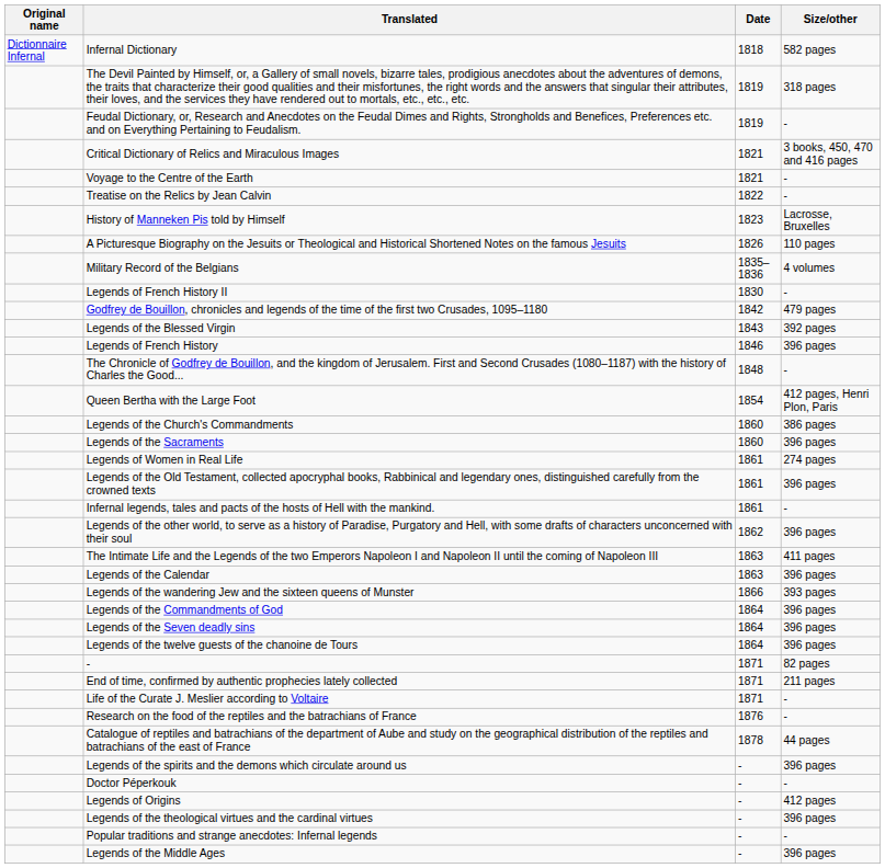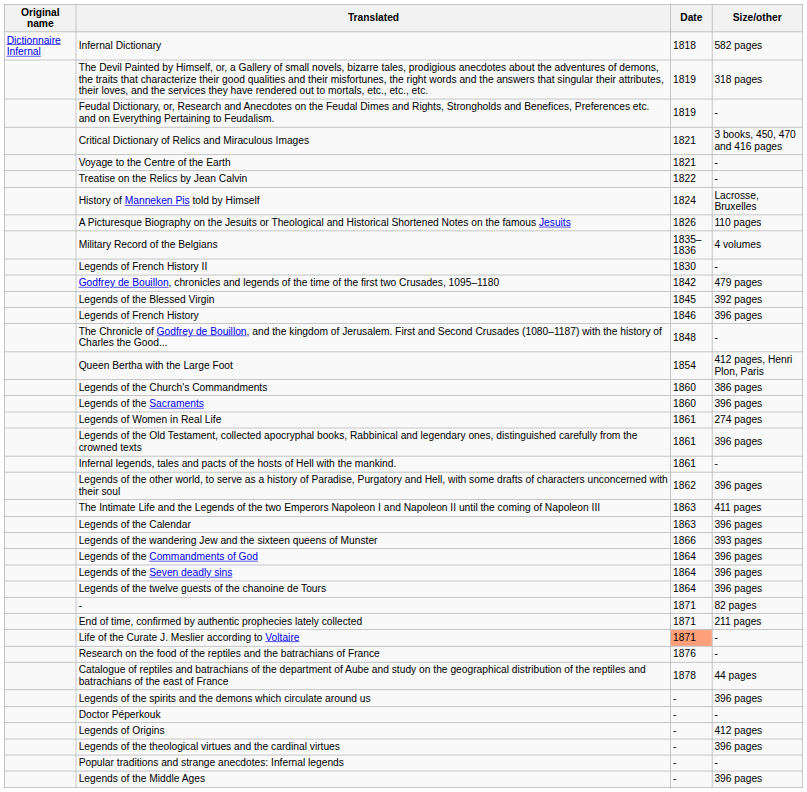History of Manneken Pis told by Himself | Date: 1823 -> 1824
Legends of the Blessed Virgin | Date: 1843 -> 1845
Life of the Curate J. Meslier according to Voltaire | Date: no background -> lightsalmon background
